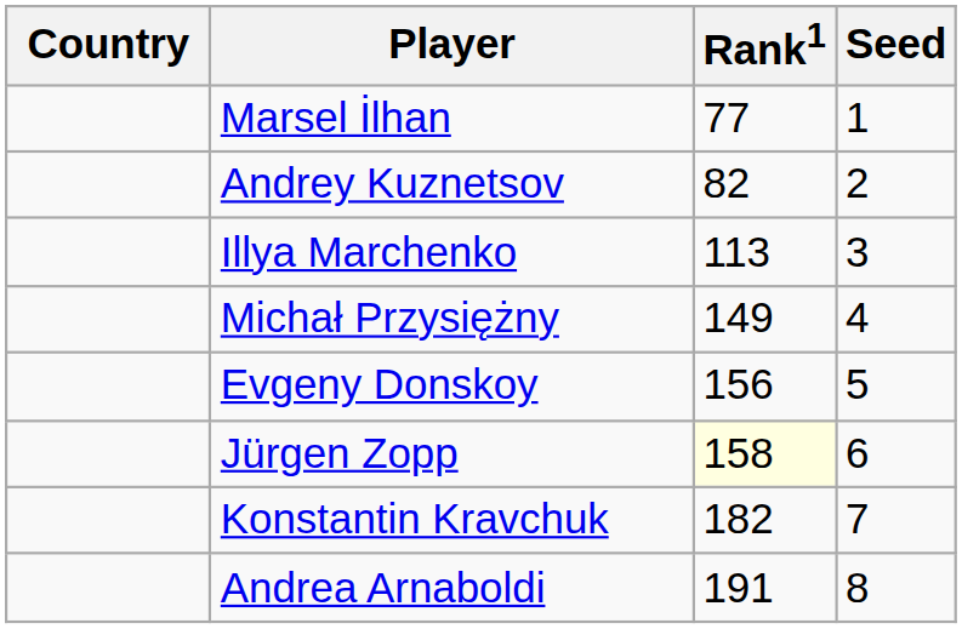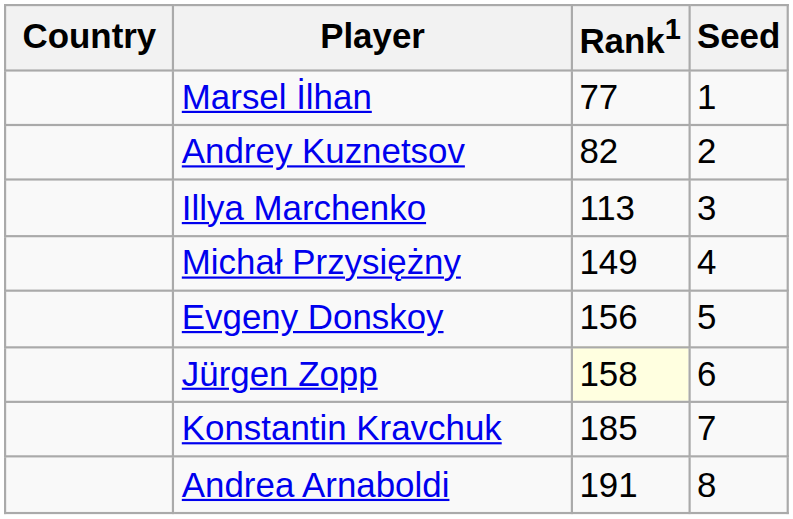Konstantin Kravchuk | Rank1: 182 -> 185
